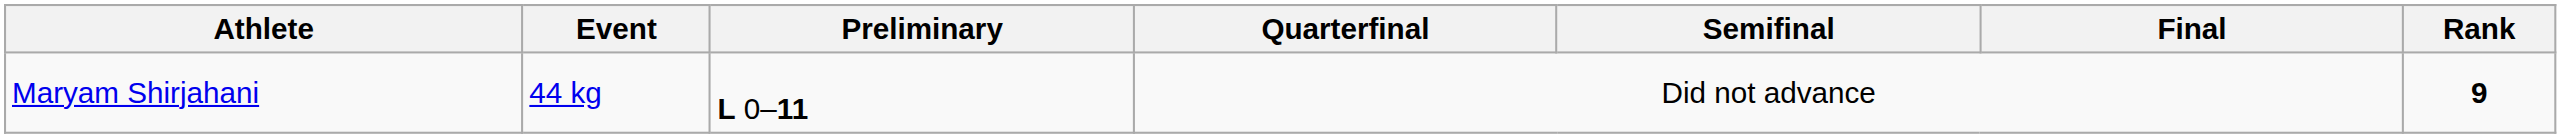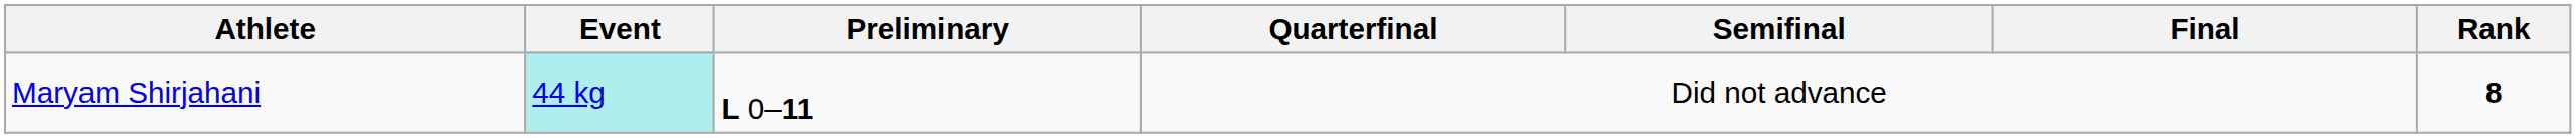Maryam Shirjahani | Event: no background -> paleturquoise background
Maryam Shirjahani | Rank: 9 -> 8
